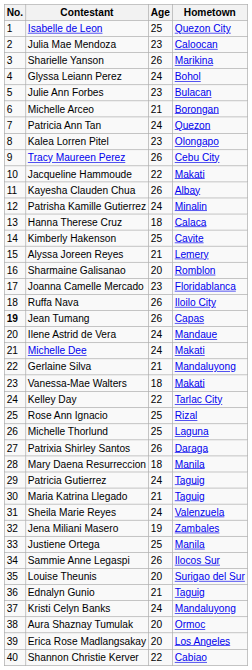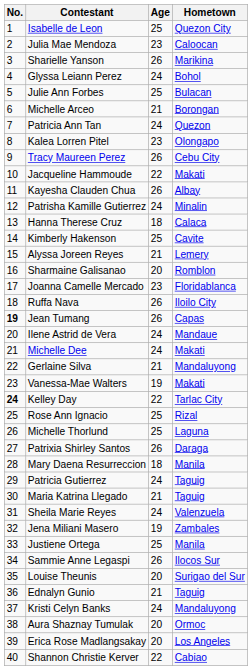Julie Ann Forbes | Age: 23 -> 25
Vanessa-Mae Walters | Age: 18 -> 19
Kelley Day | No.: normal -> bold
